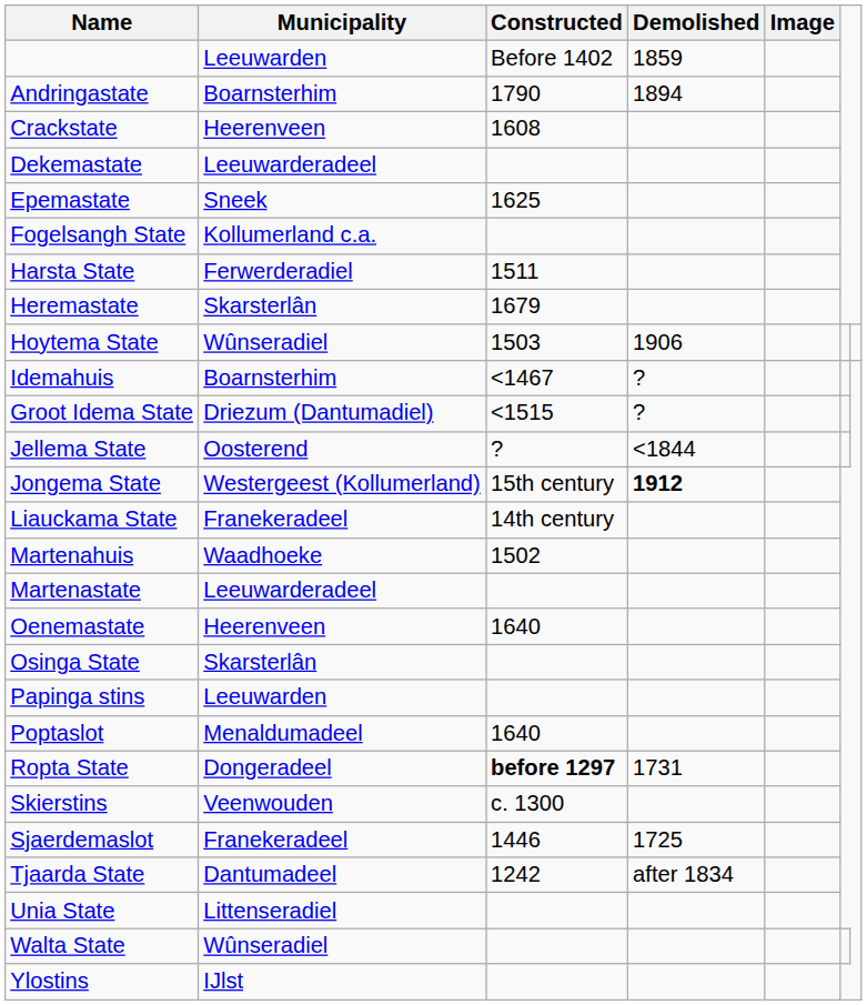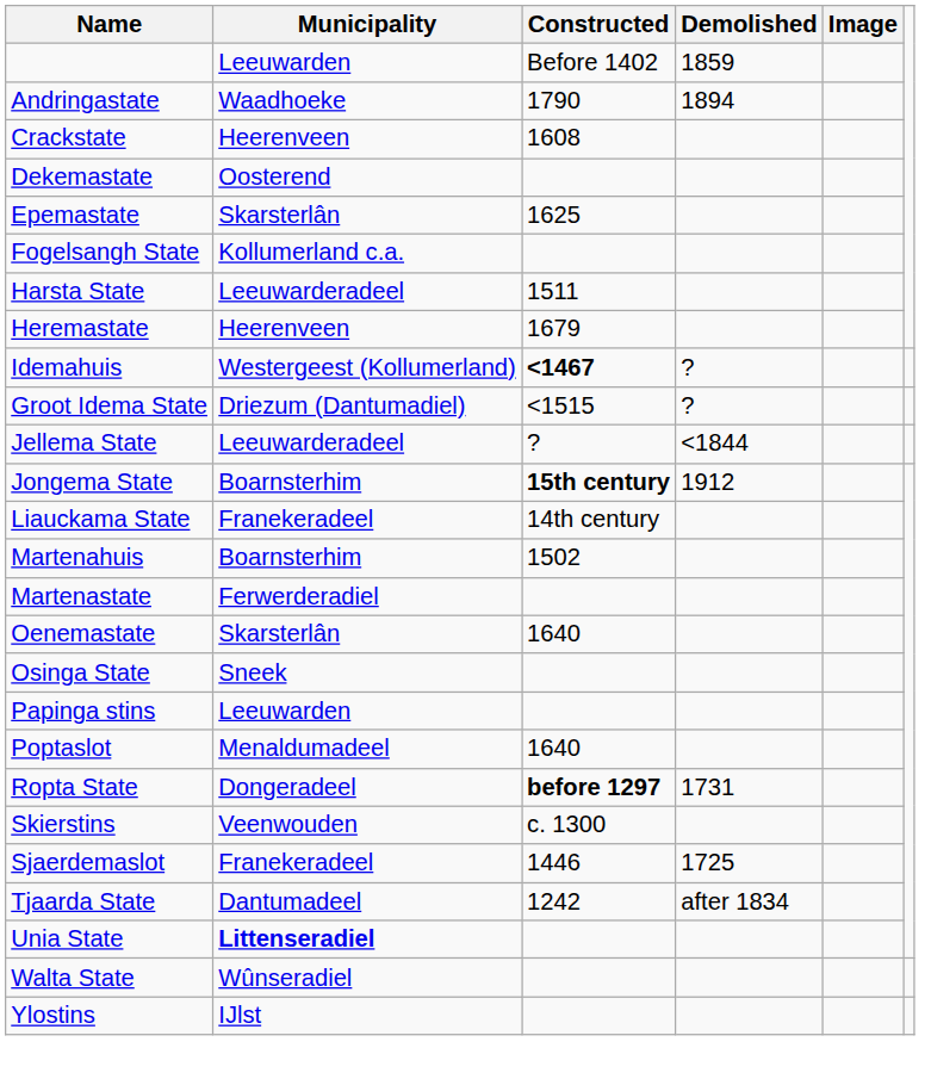Andringastate | Municipality: Boarnsterhim -> Waadhoeke
Dekemastate | Municipality: Leeuwarderadeel -> Oosterend
Epemastate | Municipality: Sneek -> Skarsterlân
Harsta State | Municipality: Ferwerderadiel -> Leeuwarderadeel
Heremastate | Municipality: Skarsterlân -> Heerenveen
- row: Hoytema State | Wûnseradiel | 1503 | 1906
Idemahuis | Municipality: Boarnsterhim -> Westergeest (Kollumerland)
Idemahuis | Constructed: normal -> bold
Jellema State | Municipality: Oosterend -> Leeuwarderadeel
Jongema State | Municipality: Westergeest (Kollumerland) -> Boarnsterhim
Jongema State | Constructed: normal -> bold
Jongema State | Demolished: bold -> normal
Martenahuis | Municipality: Waadhoeke -> Boarnsterhim
Martenastate | Municipality: Leeuwarderadeel -> Ferwerderadiel
Oenemastate | Municipality: Heerenveen -> Skarsterlân
Osinga State | Municipality: Skarsterlân -> Sneek
Unia State | Municipality: normal -> bold
